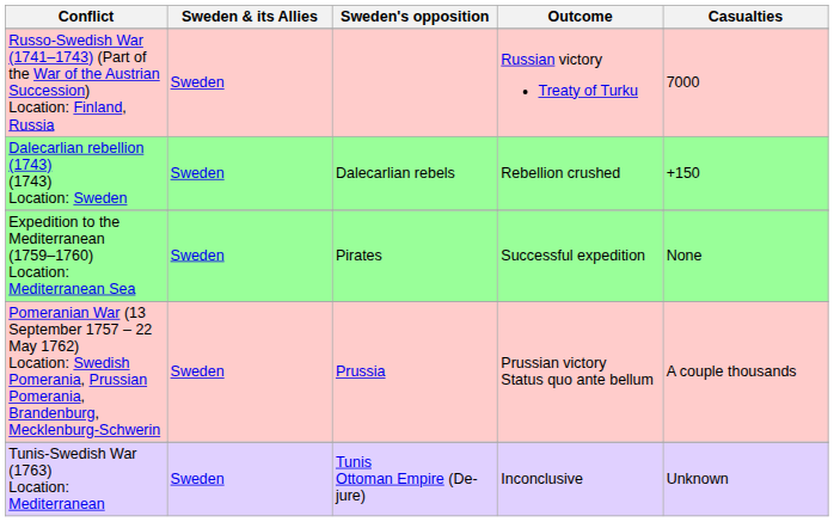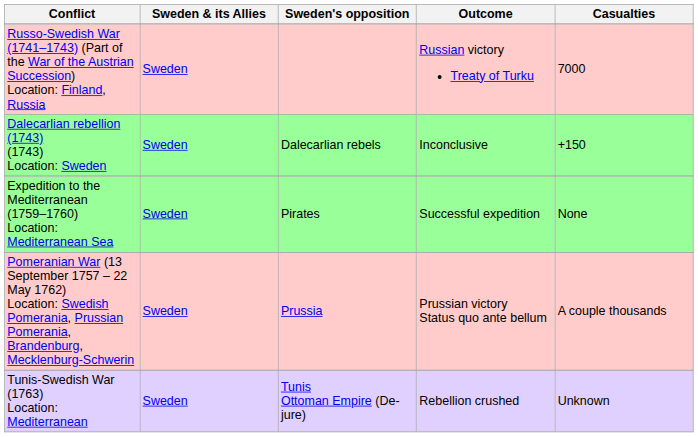Dalecarlian rebellion (1743) (1743) Location: Sweden | Outcome: Rebellion crushed -> Inconclusive
Tunis-Swedish War (1763) Location: Mediterranean | Outcome: Inconclusive -> Rebellion crushed
